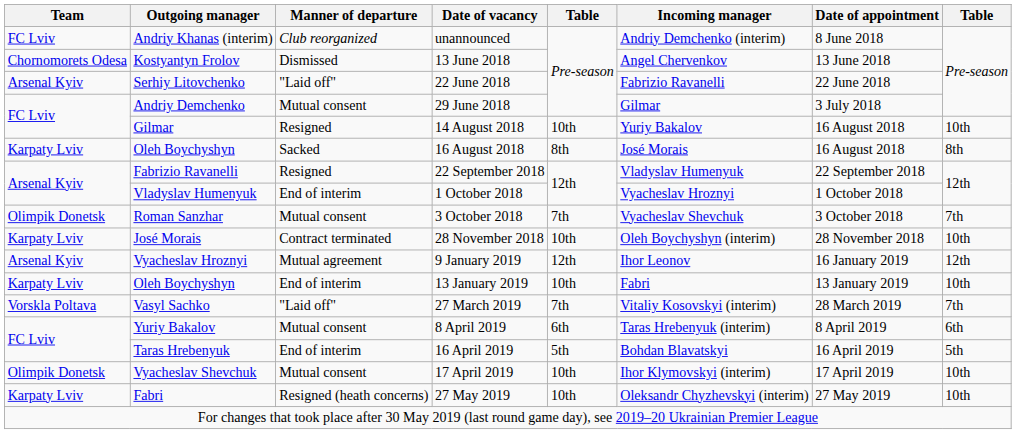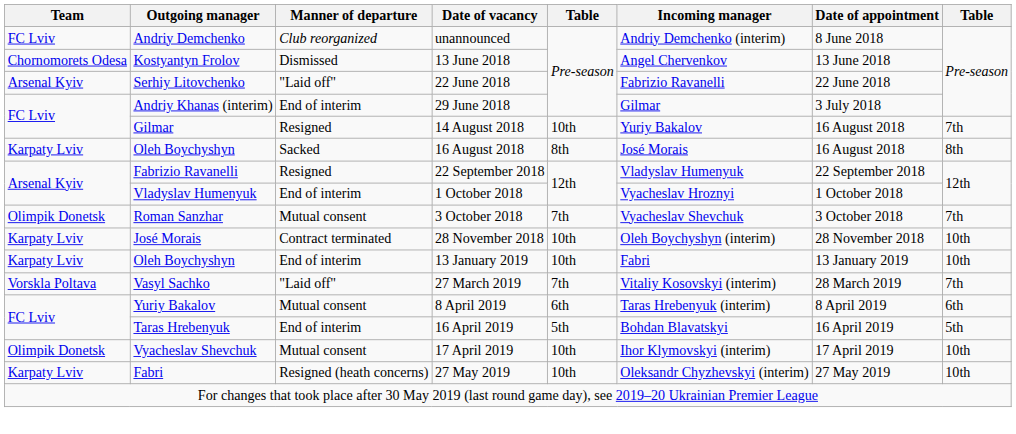unannounced | Outgoing manager: Andriy Khanas (interim) -> Andriy Demchenko
29 June 2018 | Outgoing manager: Andriy Demchenko -> Andriy Khanas (interim)
29 June 2018 | Manner of departure: Mutual consent -> End of interim
14 August 2018 | column 8: 10th -> 7th
- row: Arsenal Kyiv | Vyacheslav Hroznyi | Mutual agreement | 9 January 2019 | 12th | Ihor Leonov | 16 January 2019 | 12th
